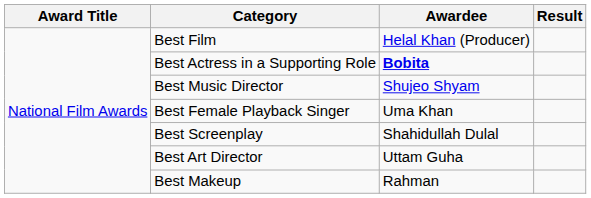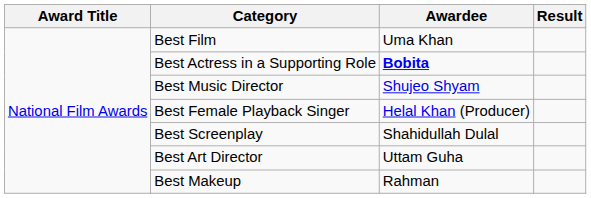Best Film | Awardee: Helal Khan (Producer) -> Uma Khan
Best Female Playback Singer | Awardee: Uma Khan -> Helal Khan (Producer)
